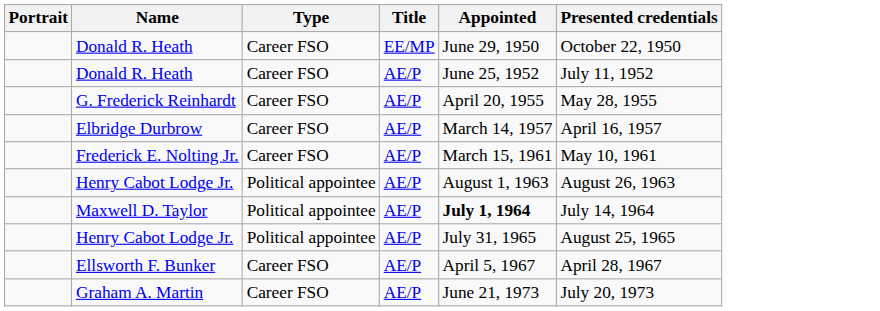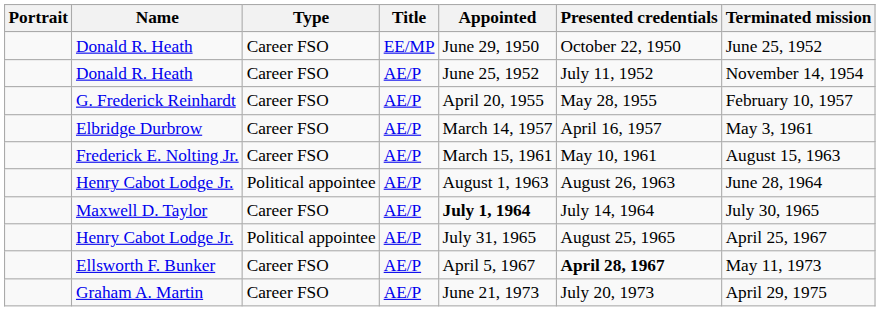+ column: Terminated mission | June 25, 1952 | November 14, 1954 | February 10, 1957 | May 3, 1961 | August 15, 1963 | June 28, 1964 | July 30, 1965 | April 25, 1967 | May 11, 1973 | April 29, 1975
Maxwell D. Taylor | Type: Political appointee -> Career FSO
Ellsworth F. Bunker | Presented credentials: normal -> bold
